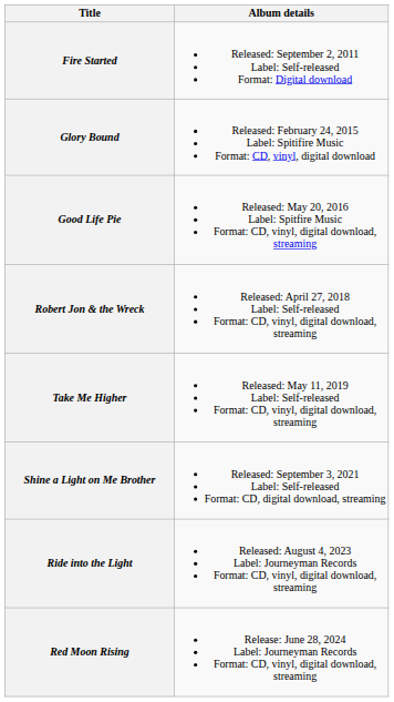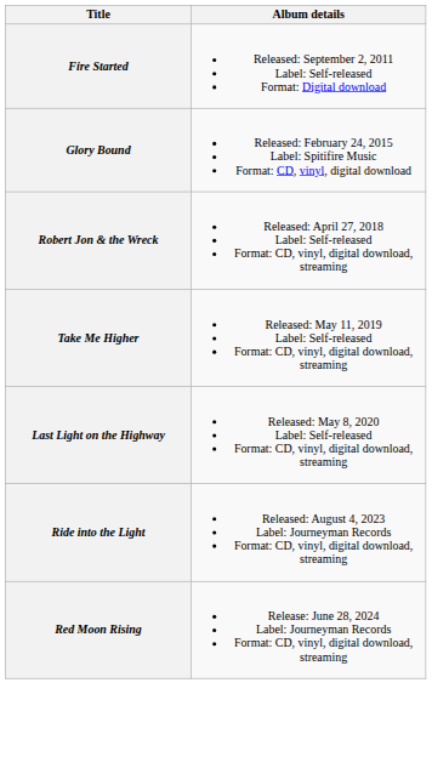- row: Good Life Pie | Released: May 20, 2016 Label: Spitfire Music Format: CD, vinyl, digital download, streaming
+ row: Last Light on the Highway | Released: May 8, 2020 Label: Self-released Format: CD, vinyl, digital download, streaming
- row: Shine a Light on Me Brother | Released: September 3, 2021 Label: Self-released Format: CD, digital download, streaming
